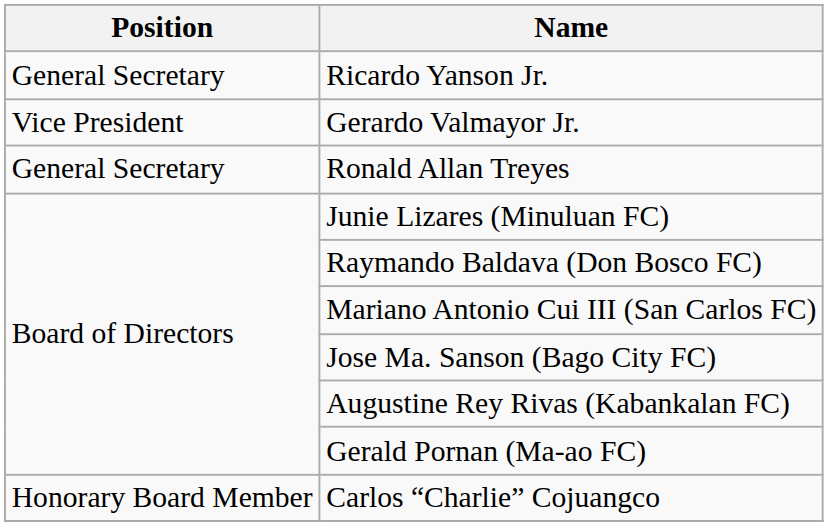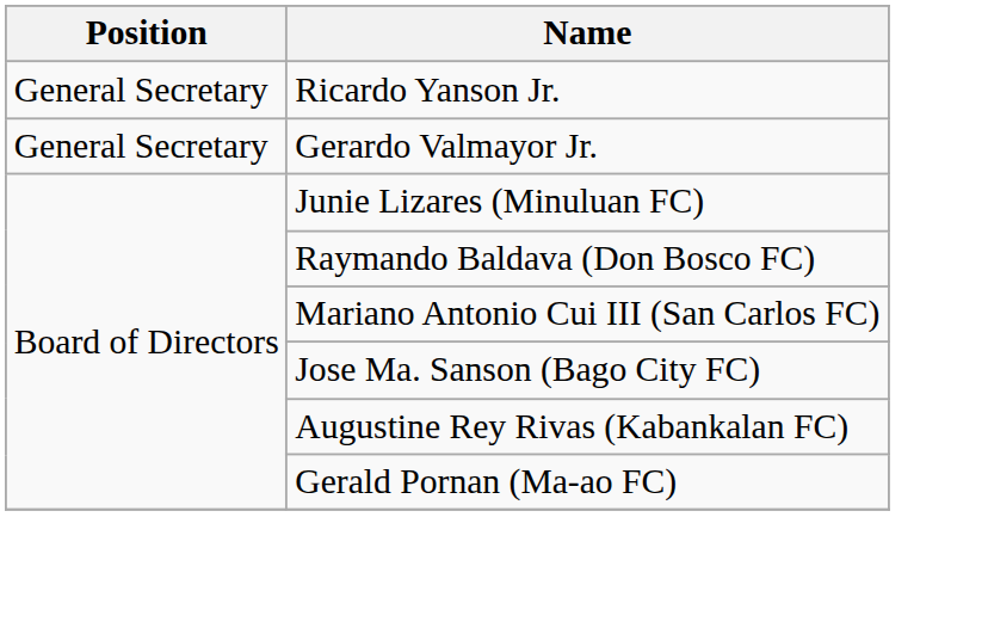Gerardo Valmayor Jr. | Position: Vice President -> General Secretary
- row: General Secretary | Ronald Allan Treyes
- row: Honorary Board Member | Carlos “Charlie” Cojuangco
